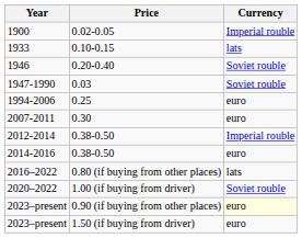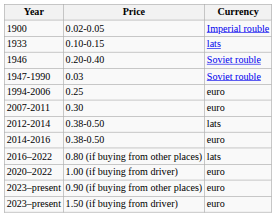2012-2014 | Currency: Imperial rouble -> lats
2020–2022 | Currency: Soviet rouble -> euro
2023–present / 0.90 (if buying from other places) | Currency: lightyellow background -> no background
